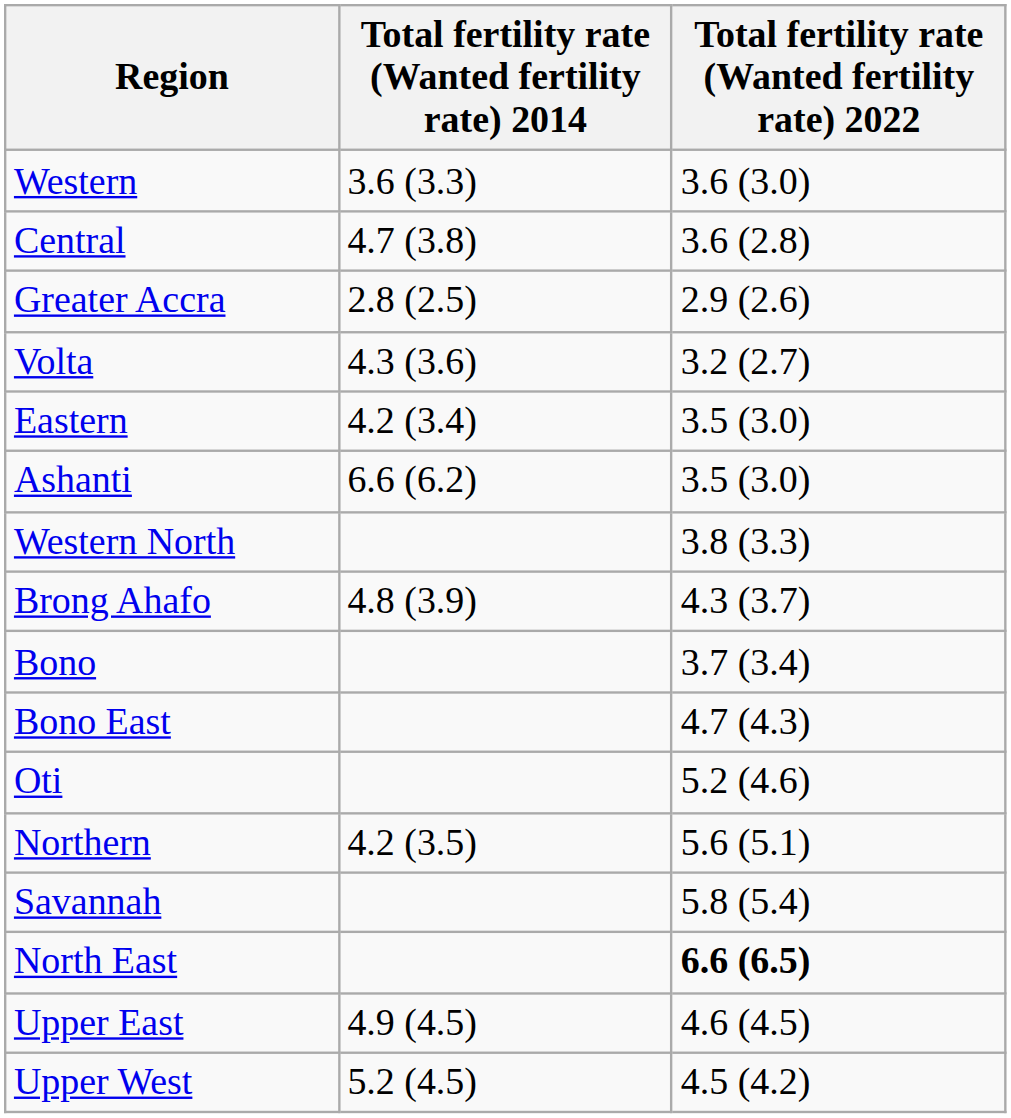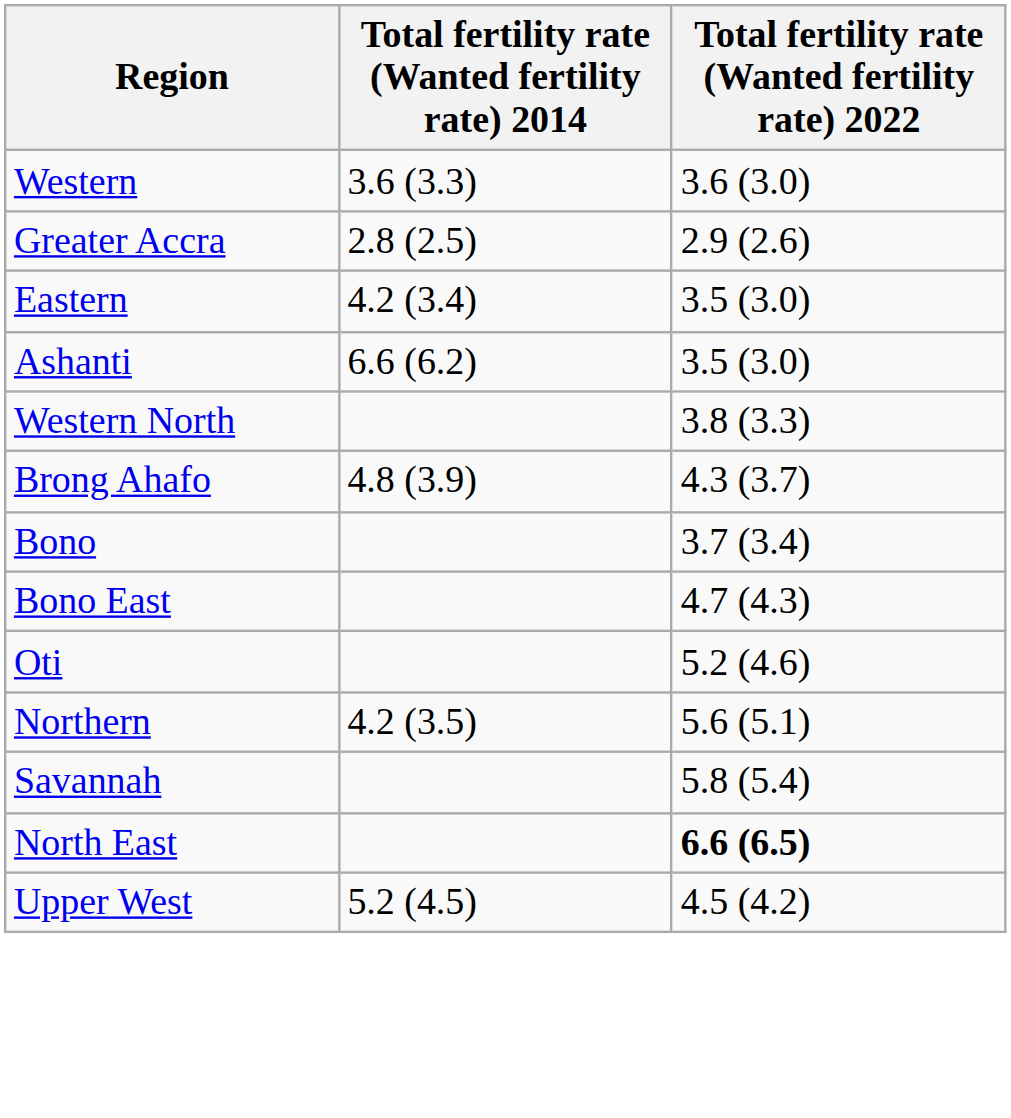- row: Central | 4.7 (3.8) | 3.6 (2.8)
- row: Volta | 4.3 (3.6) | 3.2 (2.7)
- row: Upper East | 4.9 (4.5) | 4.6 (4.5)
